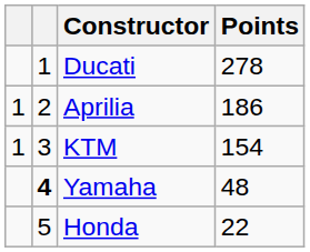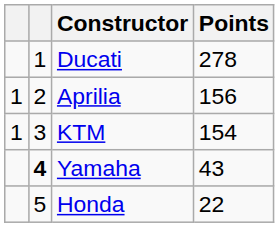Aprilia | Points: 186 -> 156
Yamaha | Points: 48 -> 43
